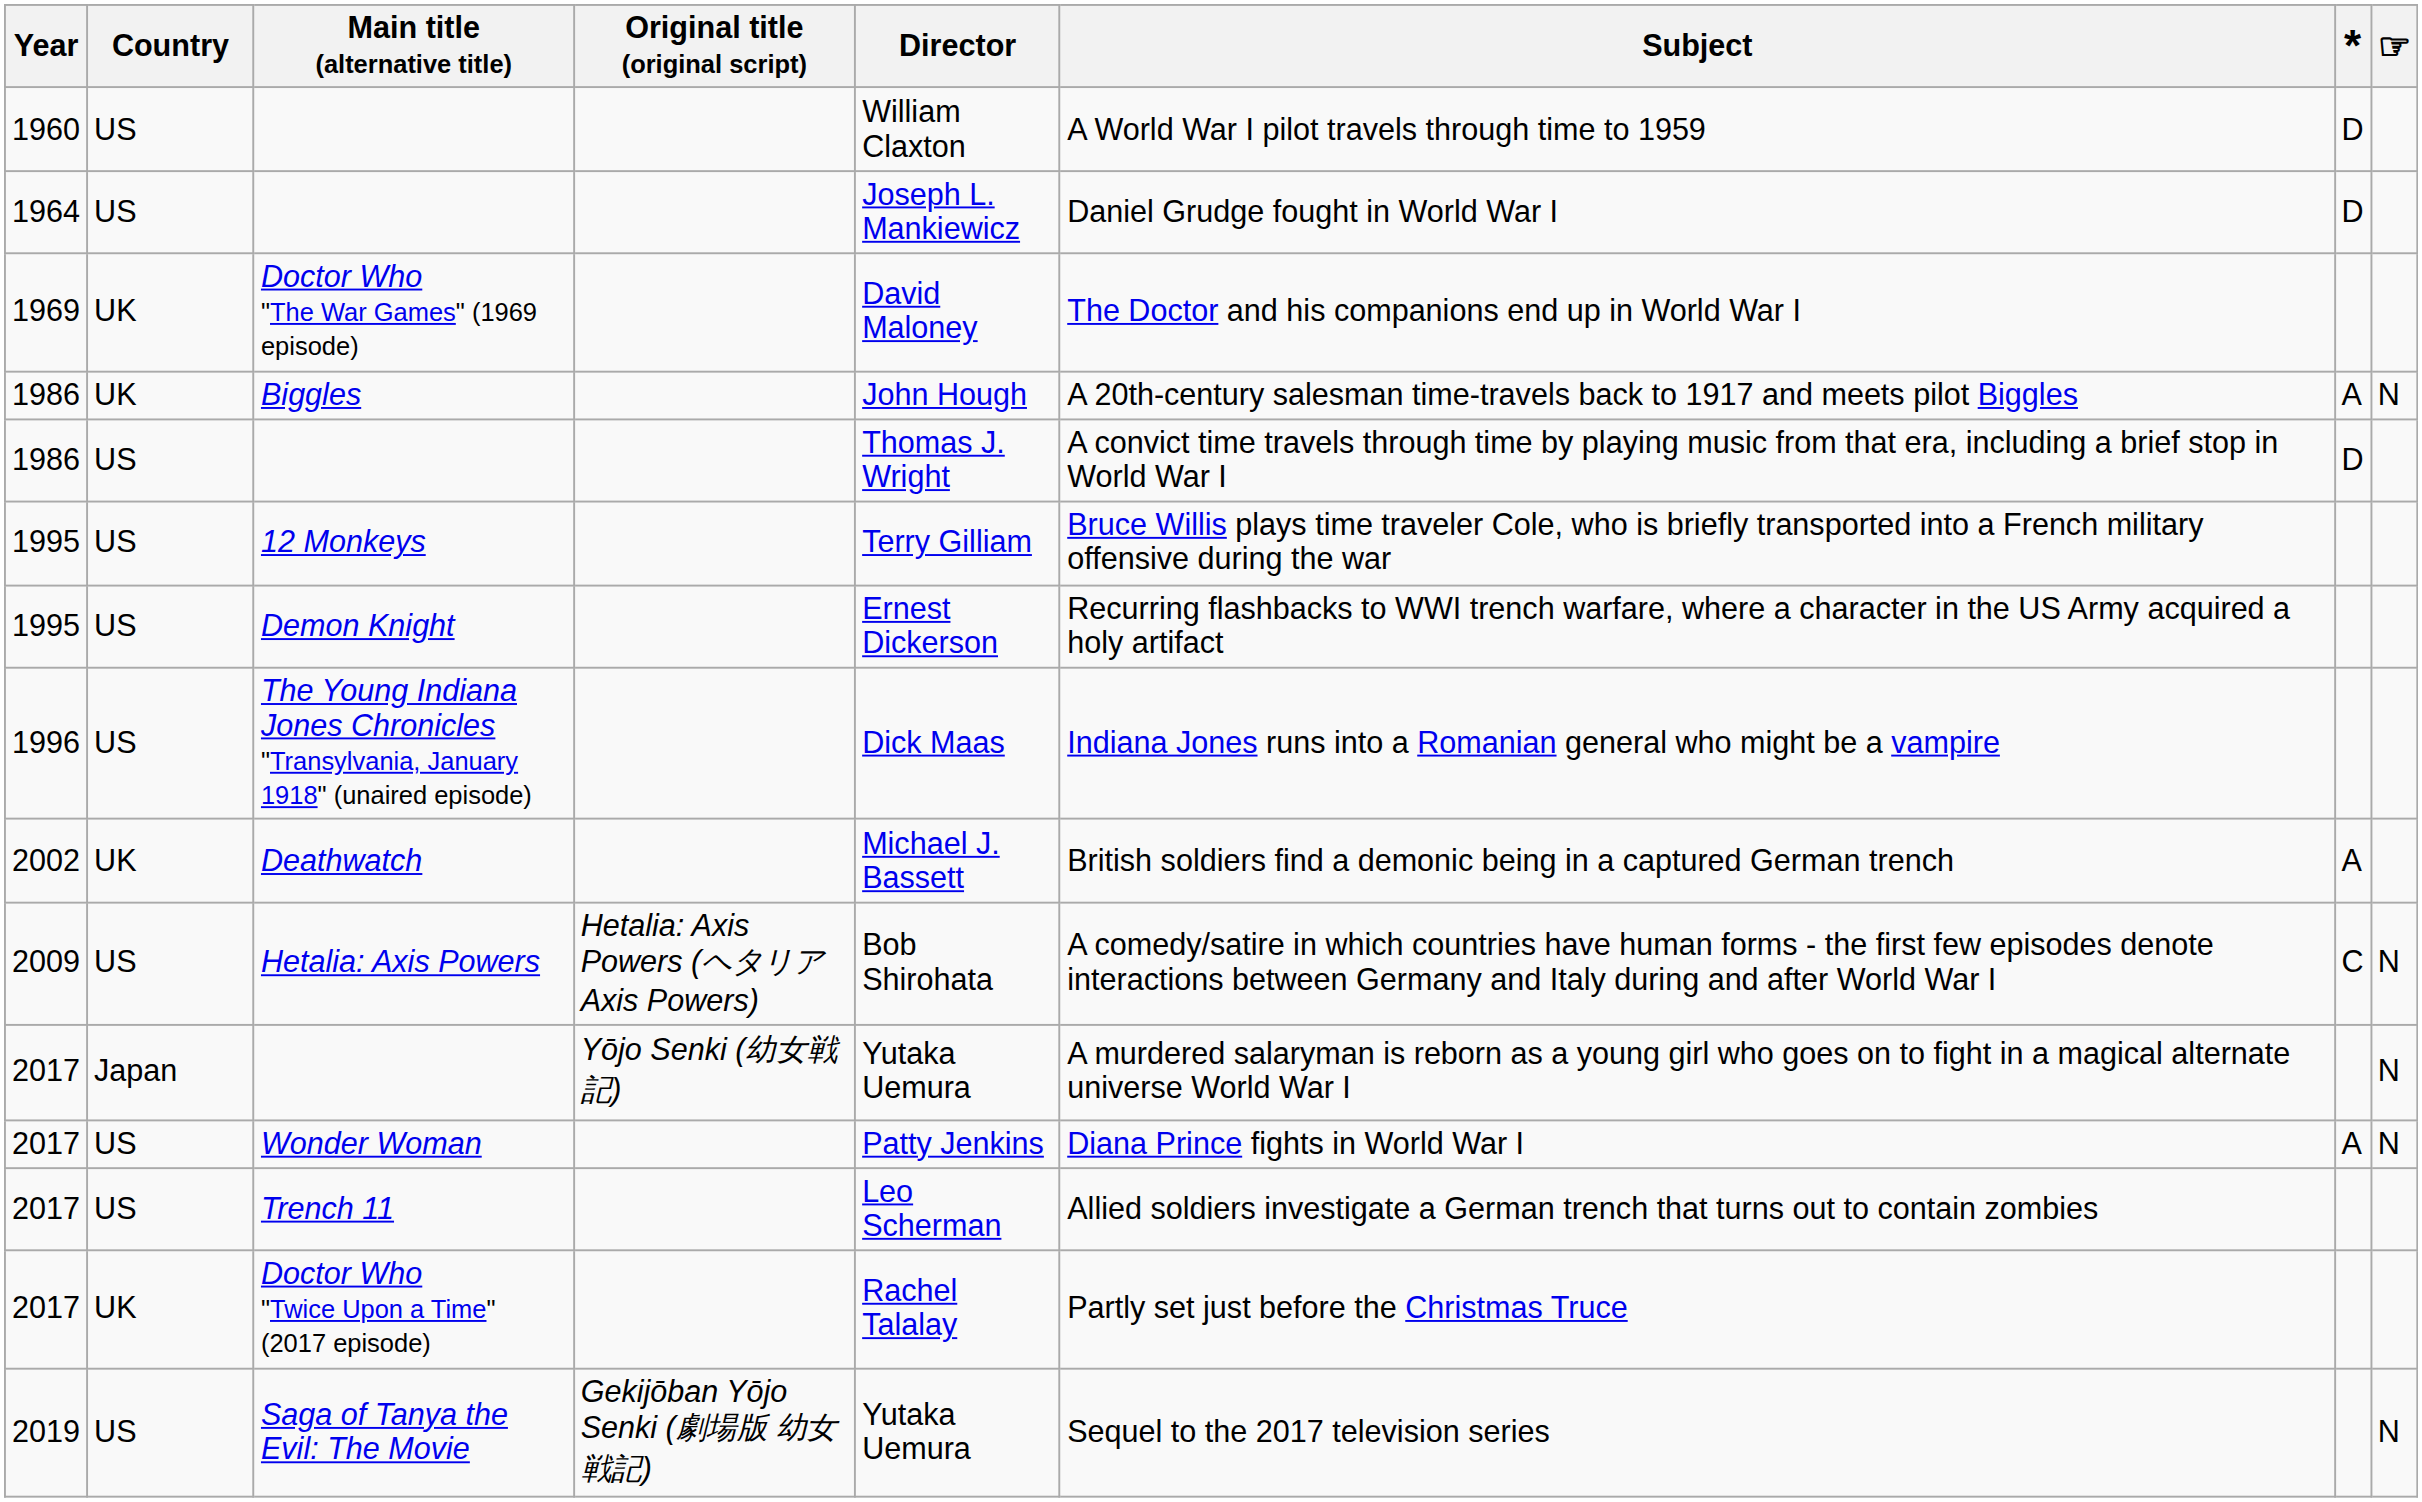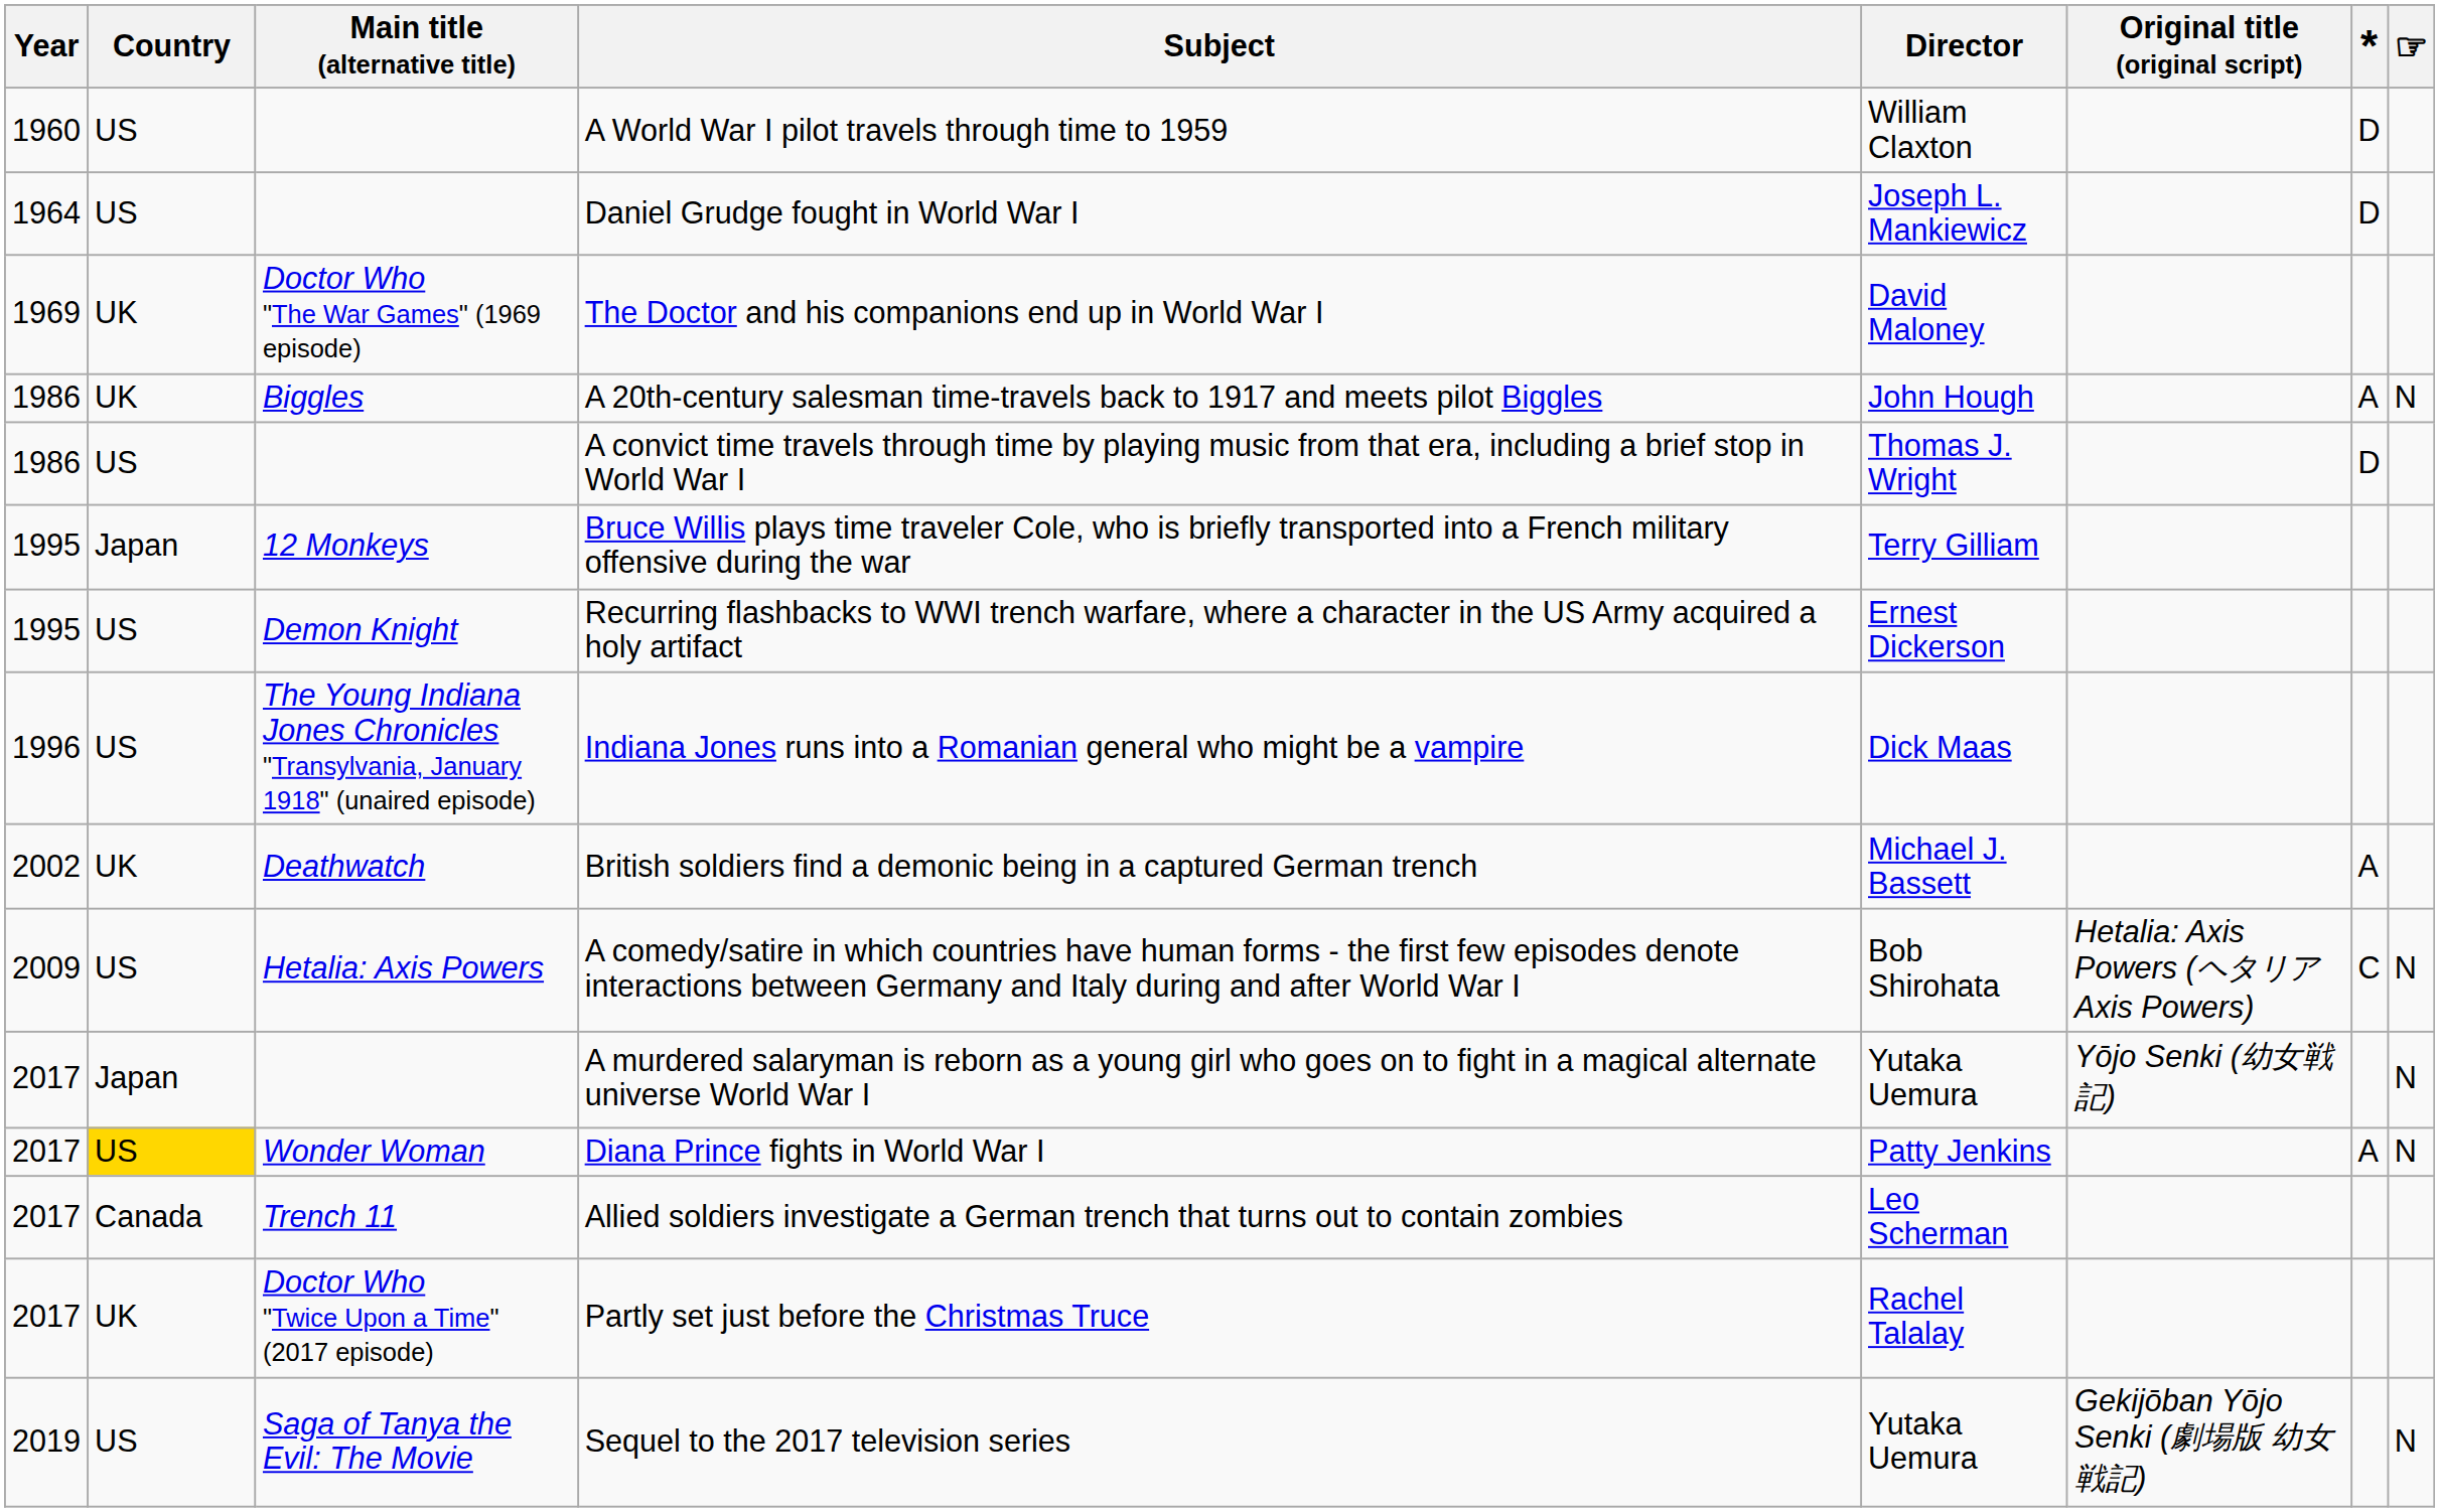columns swapped: Original title (original script) <-> Subject
12 Monkeys | Country: US -> Japan
Wonder Woman | Country: no background -> gold background
Trench 11 | Country: US -> Canada
